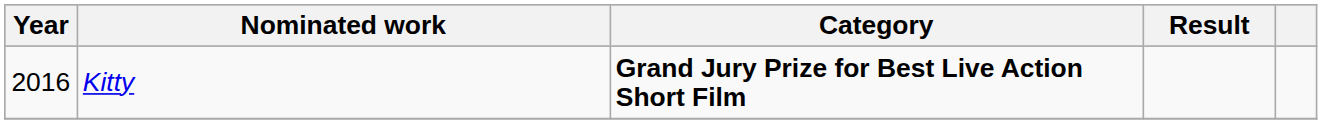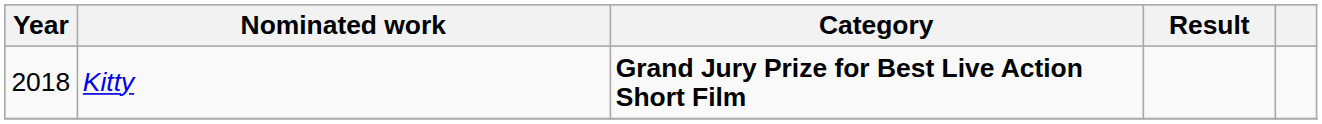Kitty | Year: 2016 -> 2018
